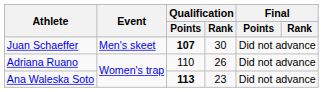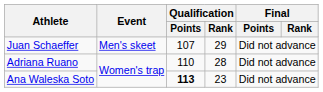Juan Schaeffer | Qualification / Points: bold -> normal
Juan Schaeffer | Qualification / Rank: 30 -> 29
Adriana Ruano | Qualification / Rank: 26 -> 28
